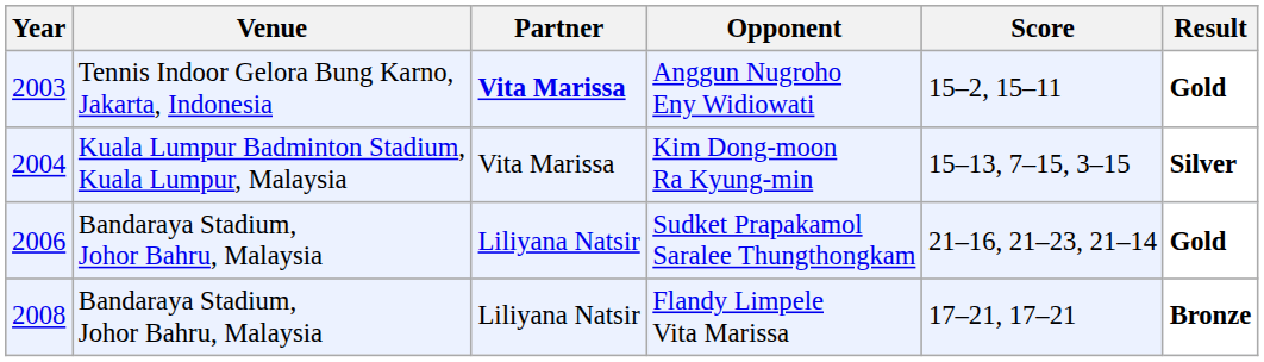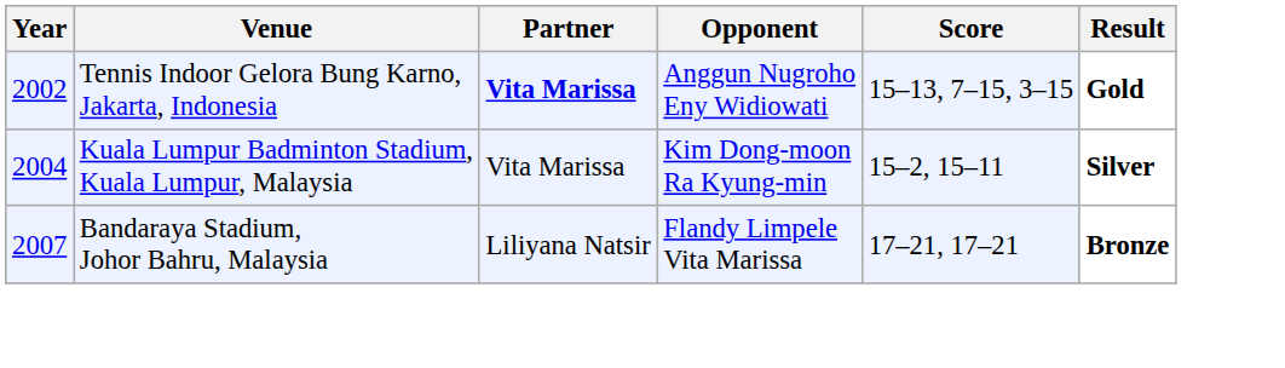Anggun Nugroho Eny Widiowati | Year: 2003 -> 2002
Anggun Nugroho Eny Widiowati | Score: 15–2, 15–11 -> 15–13, 7–15, 3–15
Kim Dong-moon Ra Kyung-min | Score: 15–13, 7–15, 3–15 -> 15–2, 15–11
- row: 2006 | Bandaraya Stadium, Johor Bahru, Malaysia | Liliyana Natsir | Sudket Prapakamol Saralee Thungthongkam | 21–16, 21–23, 21–14 | Gold
Flandy Limpele Vita Marissa | Year: 2008 -> 2007
